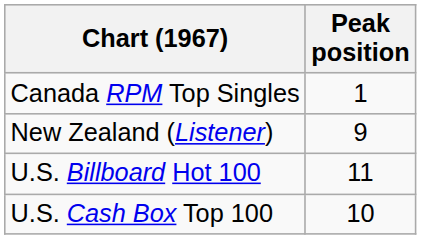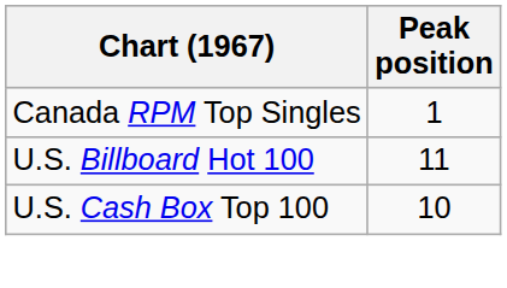- row: New Zealand (Listener) | 9
